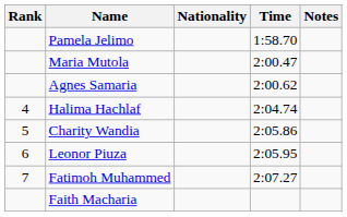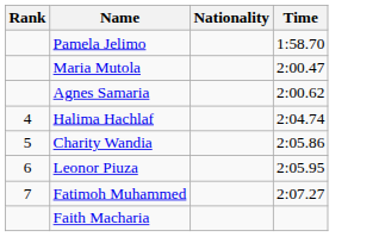- column: Notes
